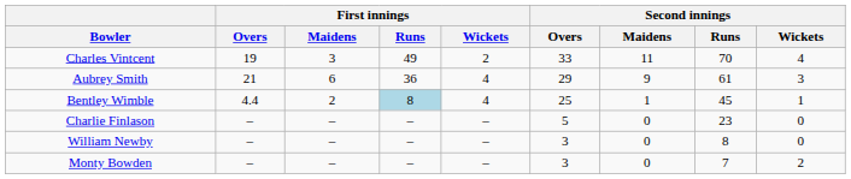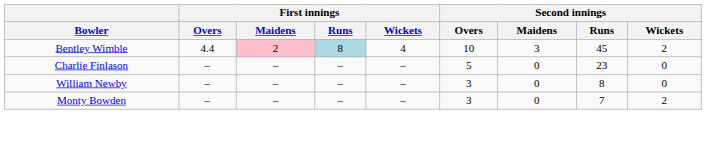- row: Charles Vintcent | 19 | 3 | 49 | 2 | 33 | 11 | 70 | 4
- row: Aubrey Smith | 21 | 6 | 36 | 4 | 29 | 9 | 61 | 3
Bentley Wimble | First innings / Maidens: no background -> pink background
Bentley Wimble | Second innings / Overs: 25 -> 10
Bentley Wimble | Second innings / Maidens: 1 -> 3
Bentley Wimble | Second innings / Wickets: 1 -> 2
